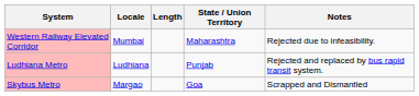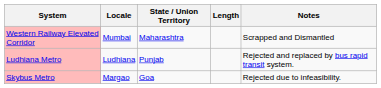columns swapped: State / Union Territory <-> Length
Western Railway Elevated Corridor | Notes: Rejected due to infeasibility. -> Scrapped and Dismantled
Skybus Metro | Notes: Scrapped and Dismantled -> Rejected due to infeasibility.
